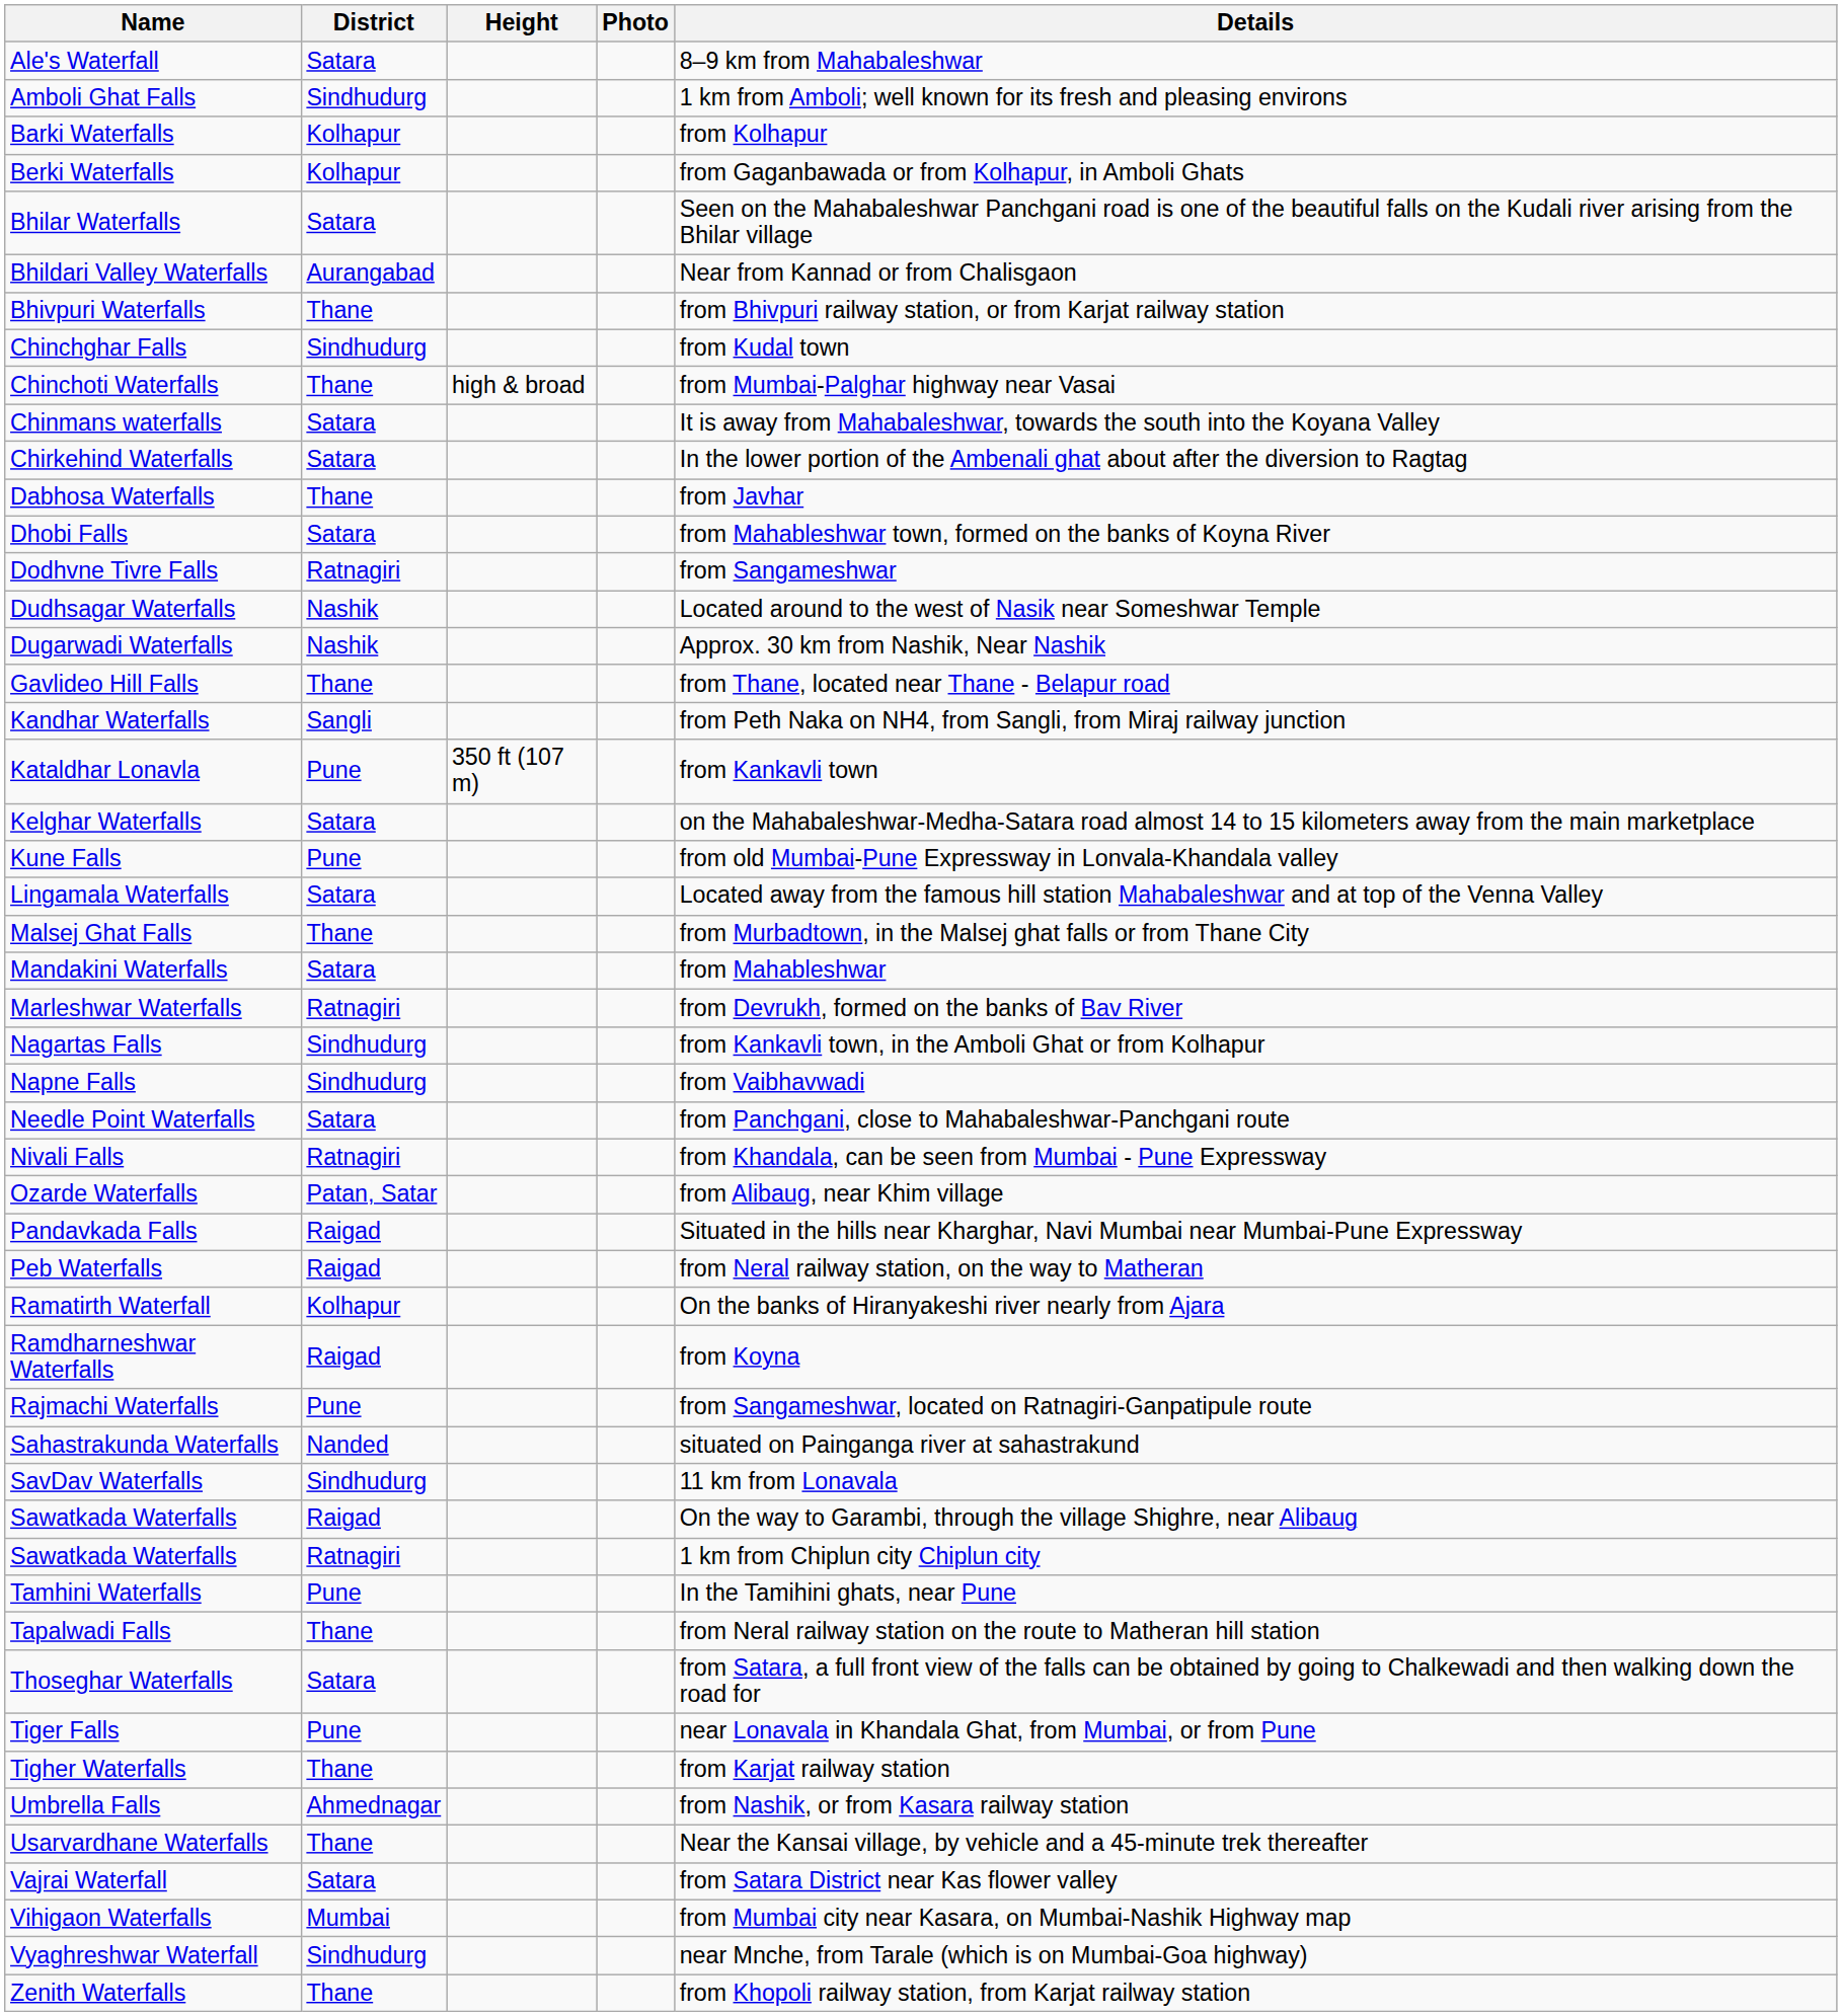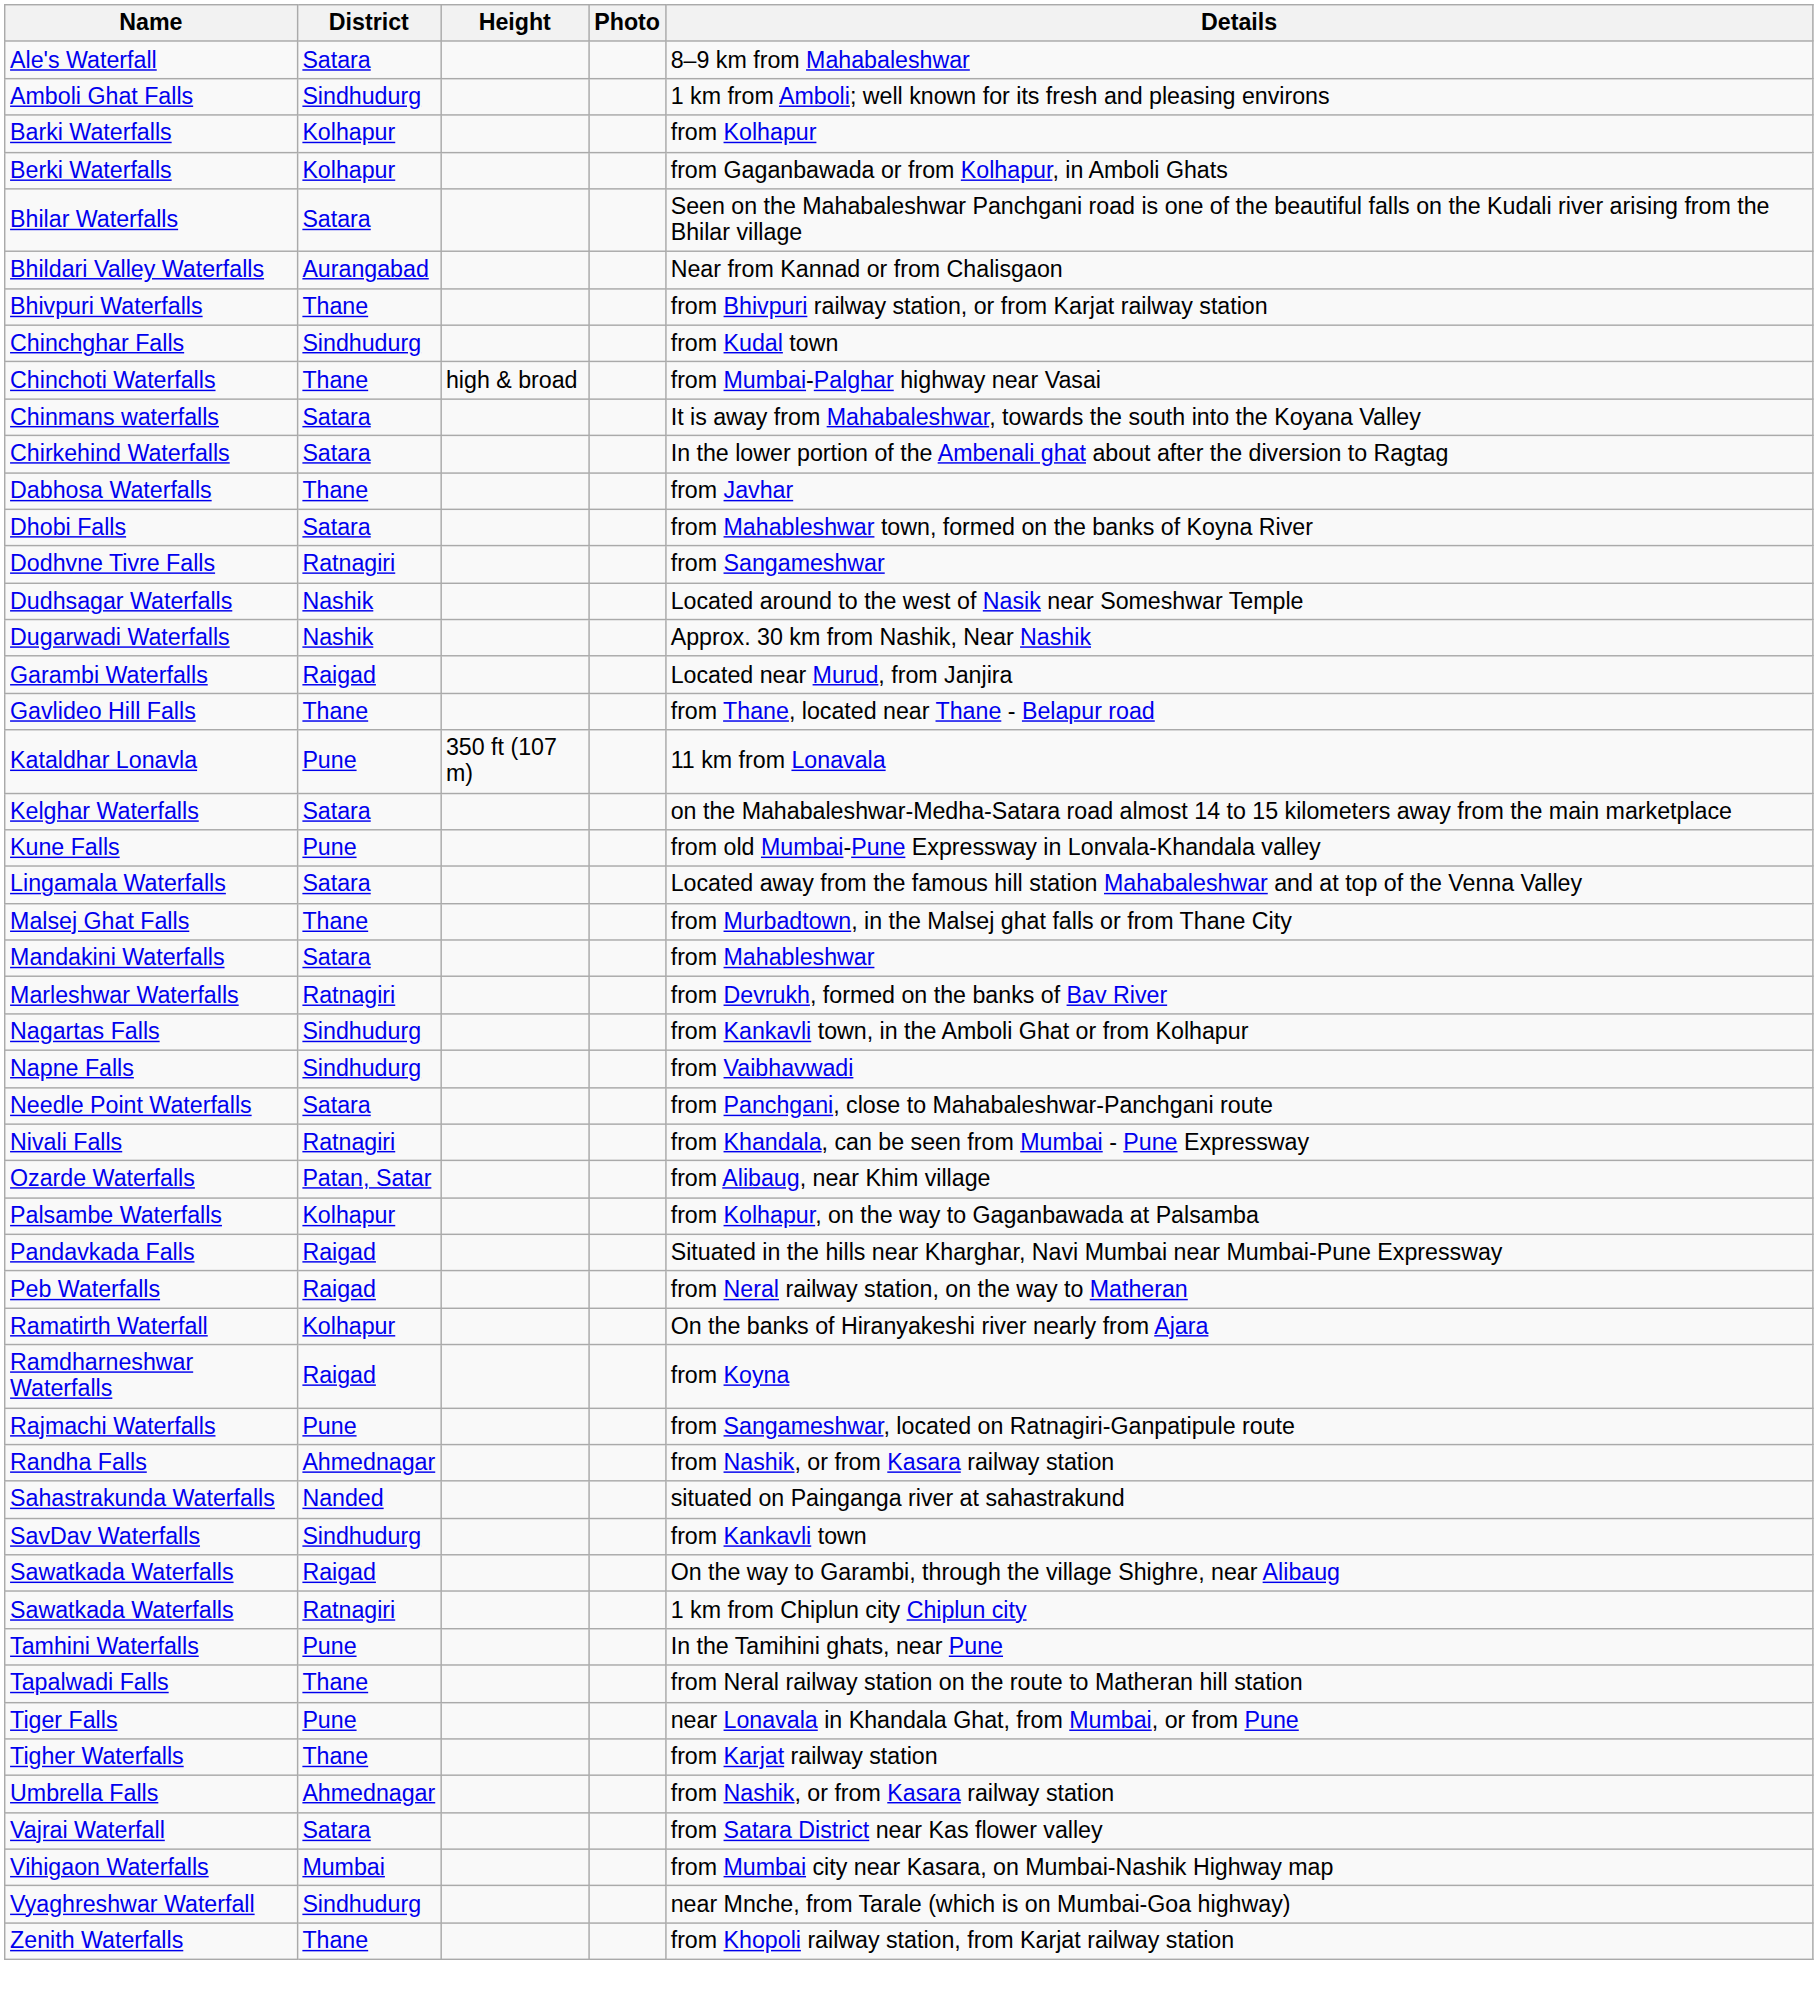+ row: Garambi Waterfalls | Raigad | Located near Murud, from Janjira
- row: Kandhar Waterfalls | Sangli | from Peth Naka on NH4, from Sangli, from Miraj railway junction
Kataldhar Lonavla | Details: from Kankavli town -> 11 km from Lonavala
+ row: Palsambe Waterfalls | Kolhapur | from Kolhapur, on the way to Gaganbawada at Palsamba
+ row: Randha Falls | Ahmednagar | from Nashik, or from Kasara railway station
SavDav Waterfalls | Details: 11 km from Lonavala -> from Kankavli town
- row: Thoseghar Waterfalls | Satara | from Satara, a full front view of the falls can be obtained by going to Chalkewadi and then walking down the road for
- row: Usarvardhane Waterfalls | Thane | Near the Kansai village, by vehicle and a 45-minute trek thereafter
